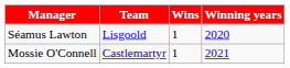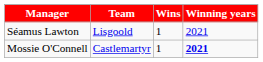Séamus Lawton | Winning years: 2020 -> 2021
Mossie O'Connell | Winning years: normal -> bold
